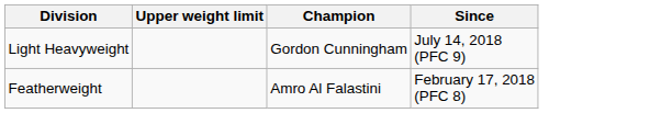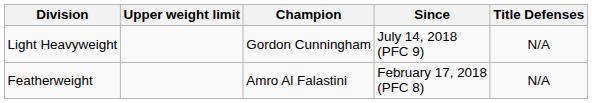+ column: Title Defenses | N/A | N/A
